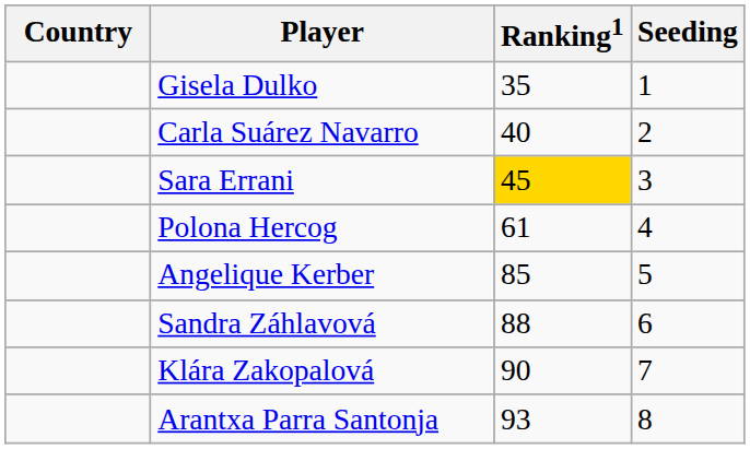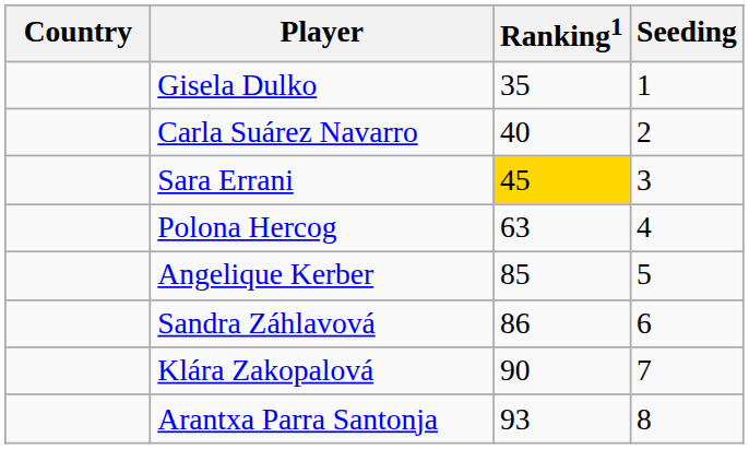Polona Hercog | Ranking1: 61 -> 63
Sandra Záhlavová | Ranking1: 88 -> 86
